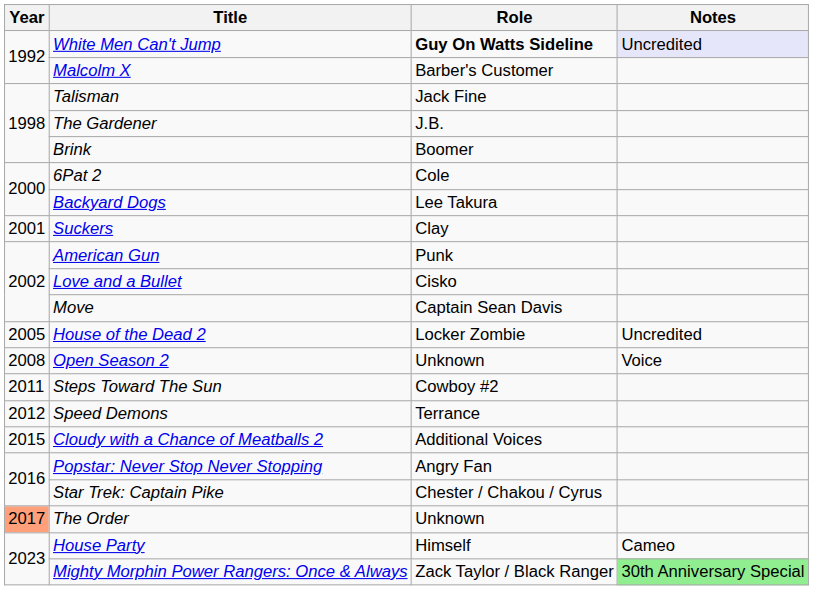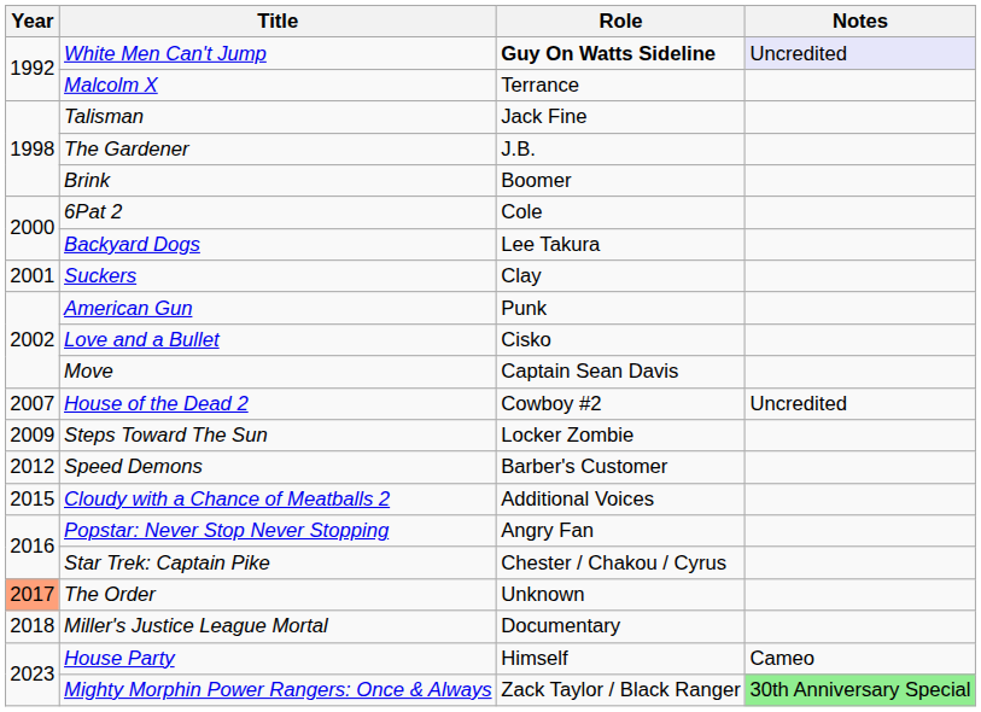Malcolm X | Role: Barber's Customer -> Terrance
House of the Dead 2 | Year: 2005 -> 2007
House of the Dead 2 | Role: Locker Zombie -> Cowboy #2
- row: 2008 | Open Season 2 | Unknown | Voice
Steps Toward The Sun | Year: 2011 -> 2009
Steps Toward The Sun | Role: Cowboy #2 -> Locker Zombie
Speed Demons | Role: Terrance -> Barber's Customer
+ row: 2018 | Miller's Justice League Mortal | Documentary
